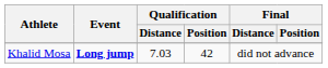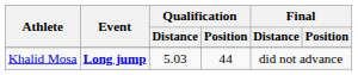Khalid Mosa | Qualification / Distance: 7.03 -> 5.03
Khalid Mosa | Qualification / Position: 42 -> 44
